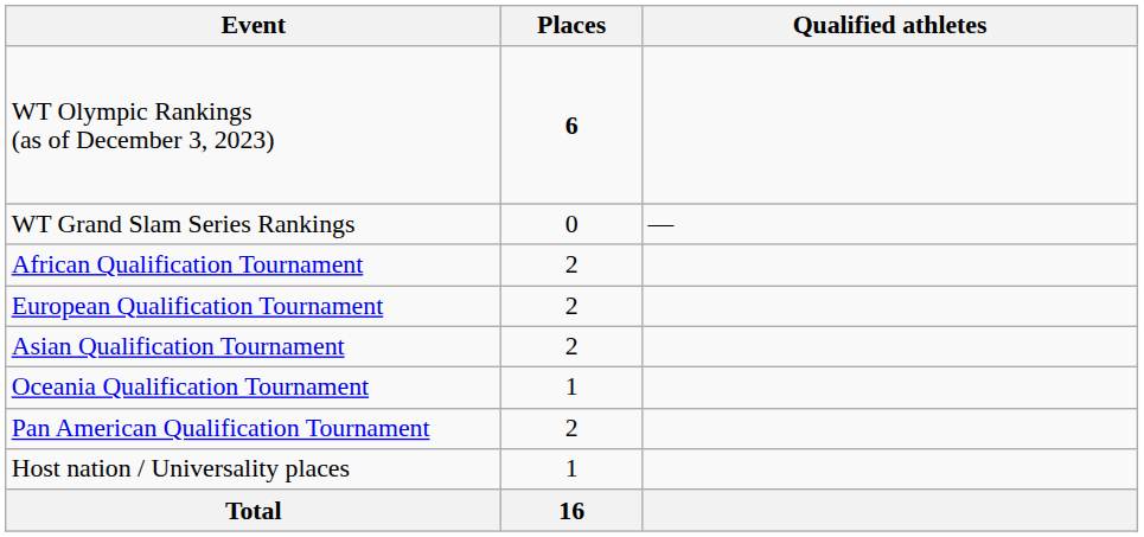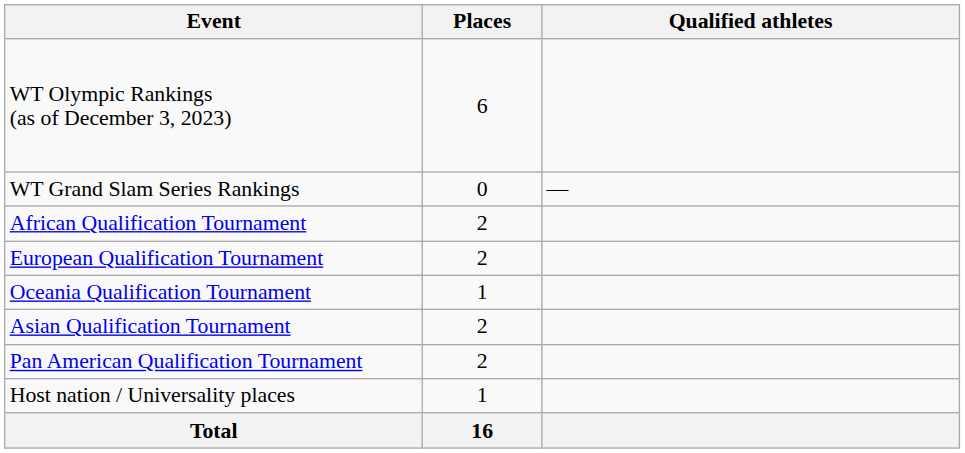WT Olympic Rankings (as of December 3, 2023) | Places: bold -> normal
rows swapped: Asian Qualification Tournament <-> Oceania Qualification Tournament
